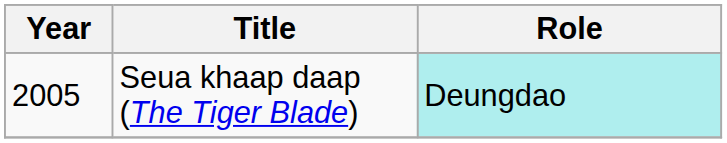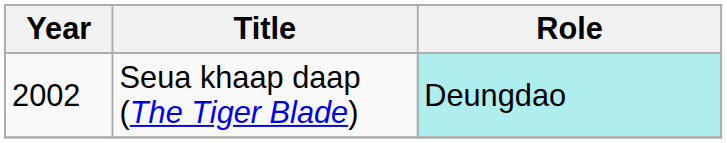Seua khaap daap (The Tiger Blade) | Year: 2005 -> 2002
